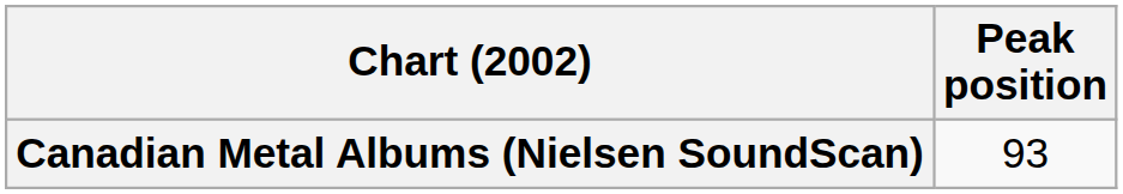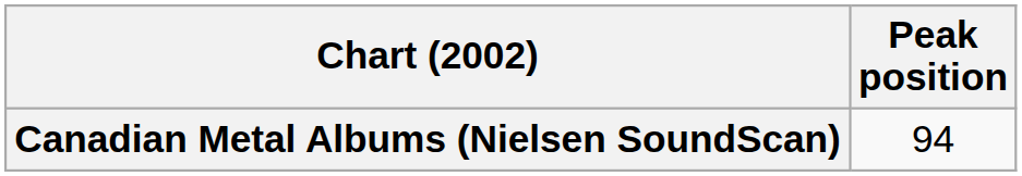Canadian Metal Albums (Nielsen SoundScan) | Peak position: 93 -> 94
